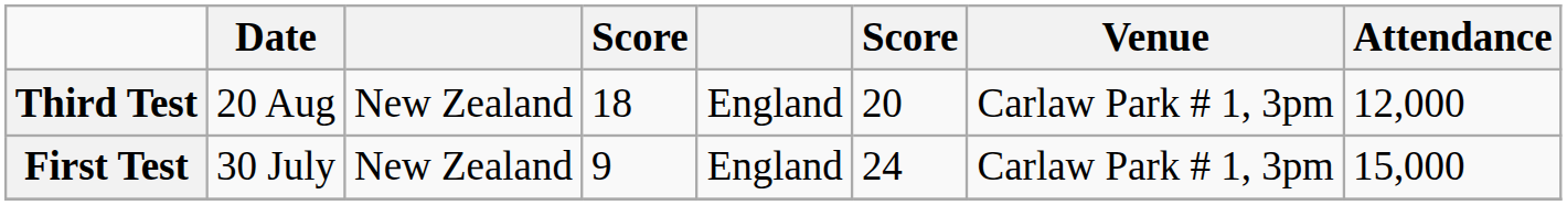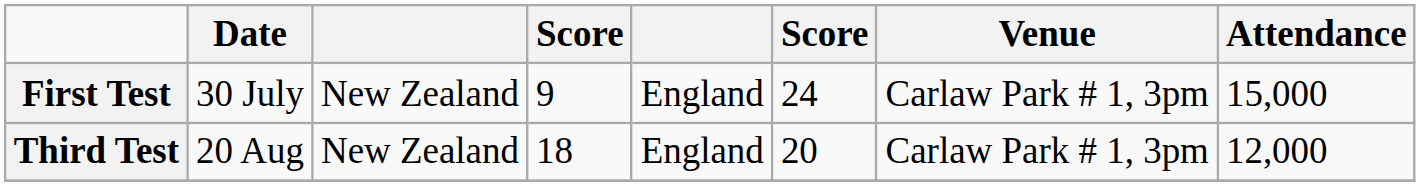rows swapped: First Test <-> Third Test
